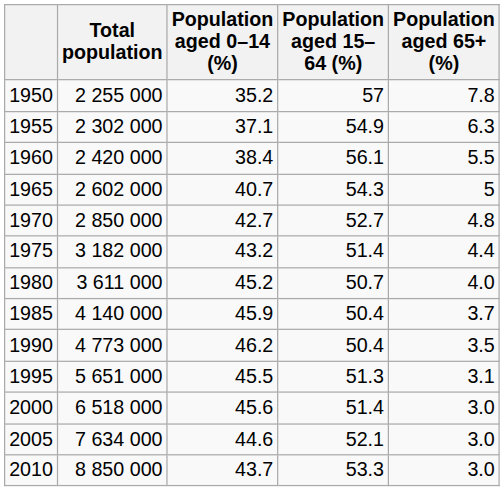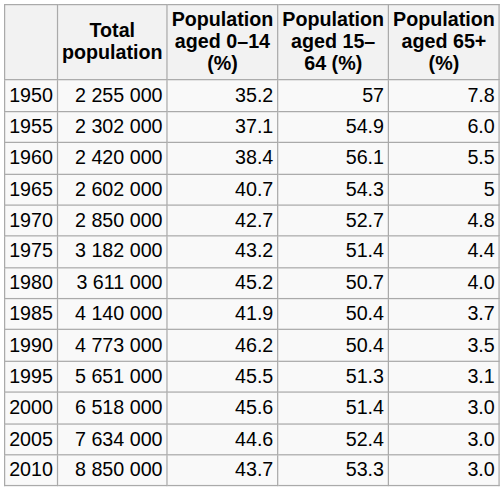1955 | Population aged 65+ (%): 6.3 -> 6.0
1985 | Population aged 0–14 (%): 45.9 -> 41.9
2005 | Population aged 15–64 (%): 52.1 -> 52.4
